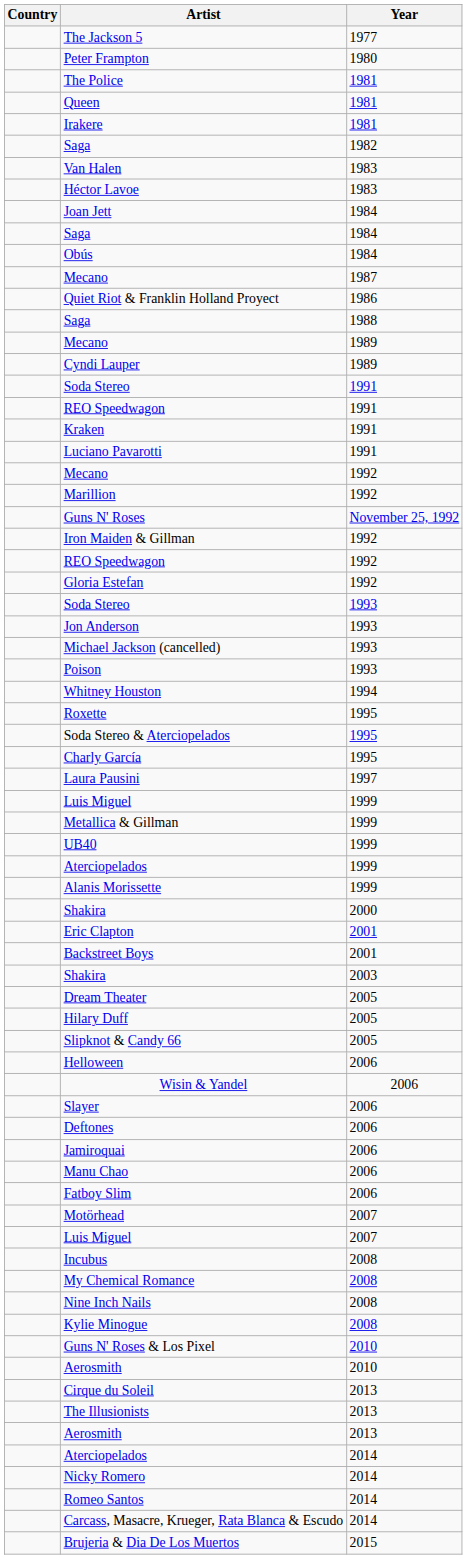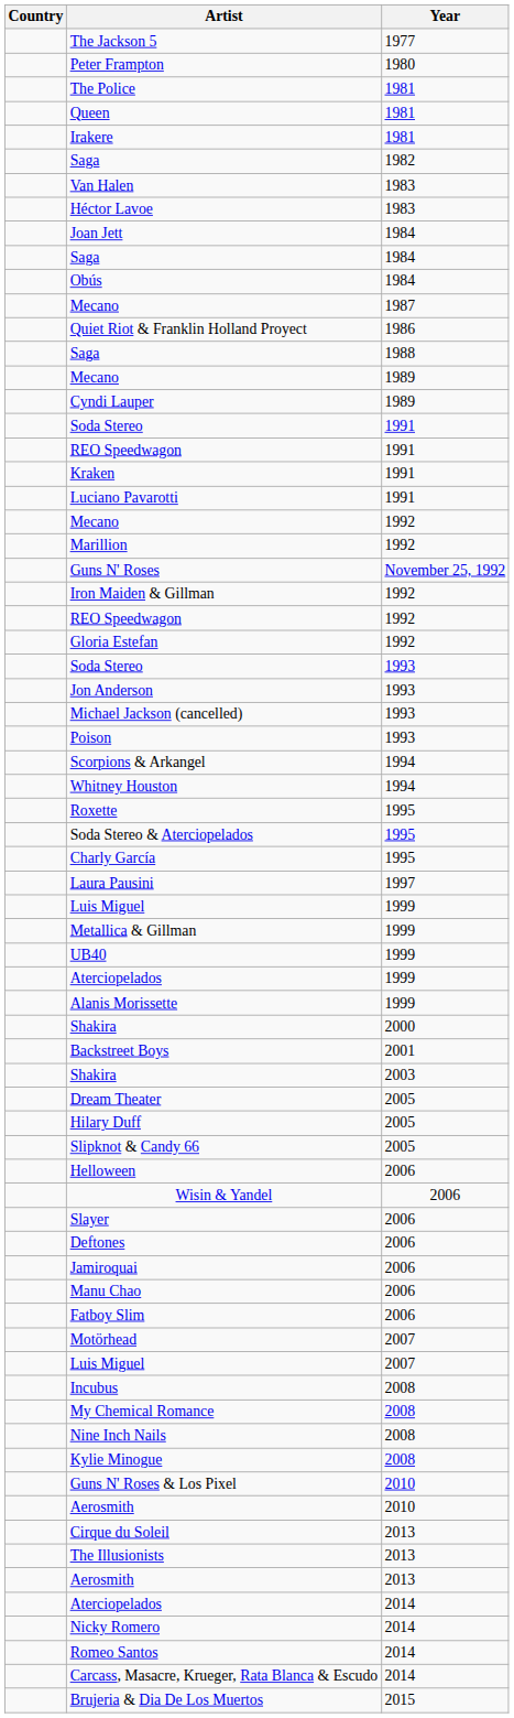+ row: Scorpions & Arkangel | 1994
- row: Eric Clapton | 2001
